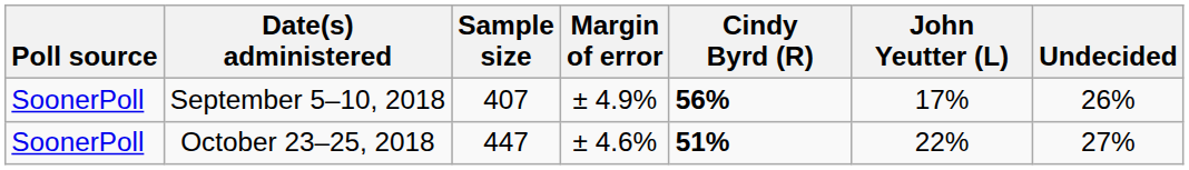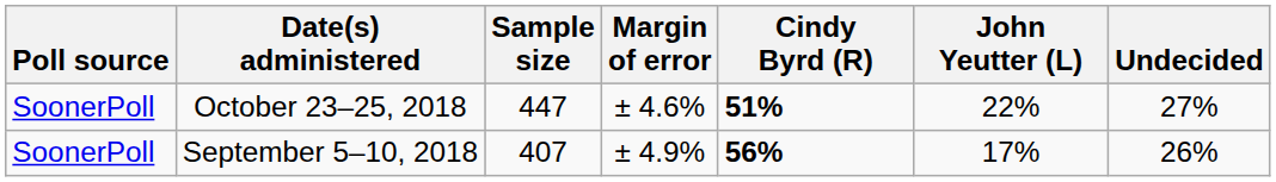rows swapped: October 23–25, 2018 <-> September 5–10, 2018
